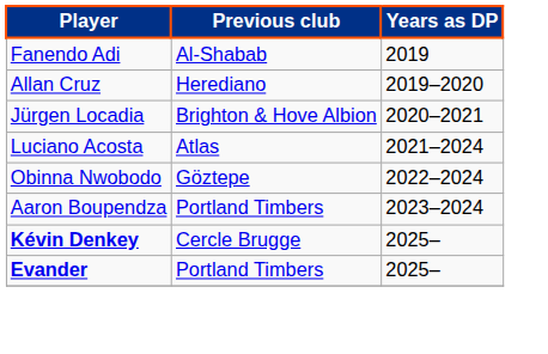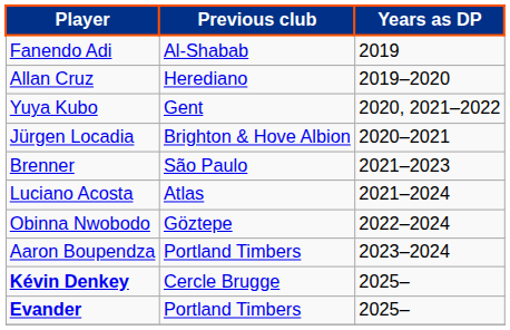+ row: Yuya Kubo | Gent | 2020, 2021–2022
+ row: Brenner | São Paulo | 2021–2023
